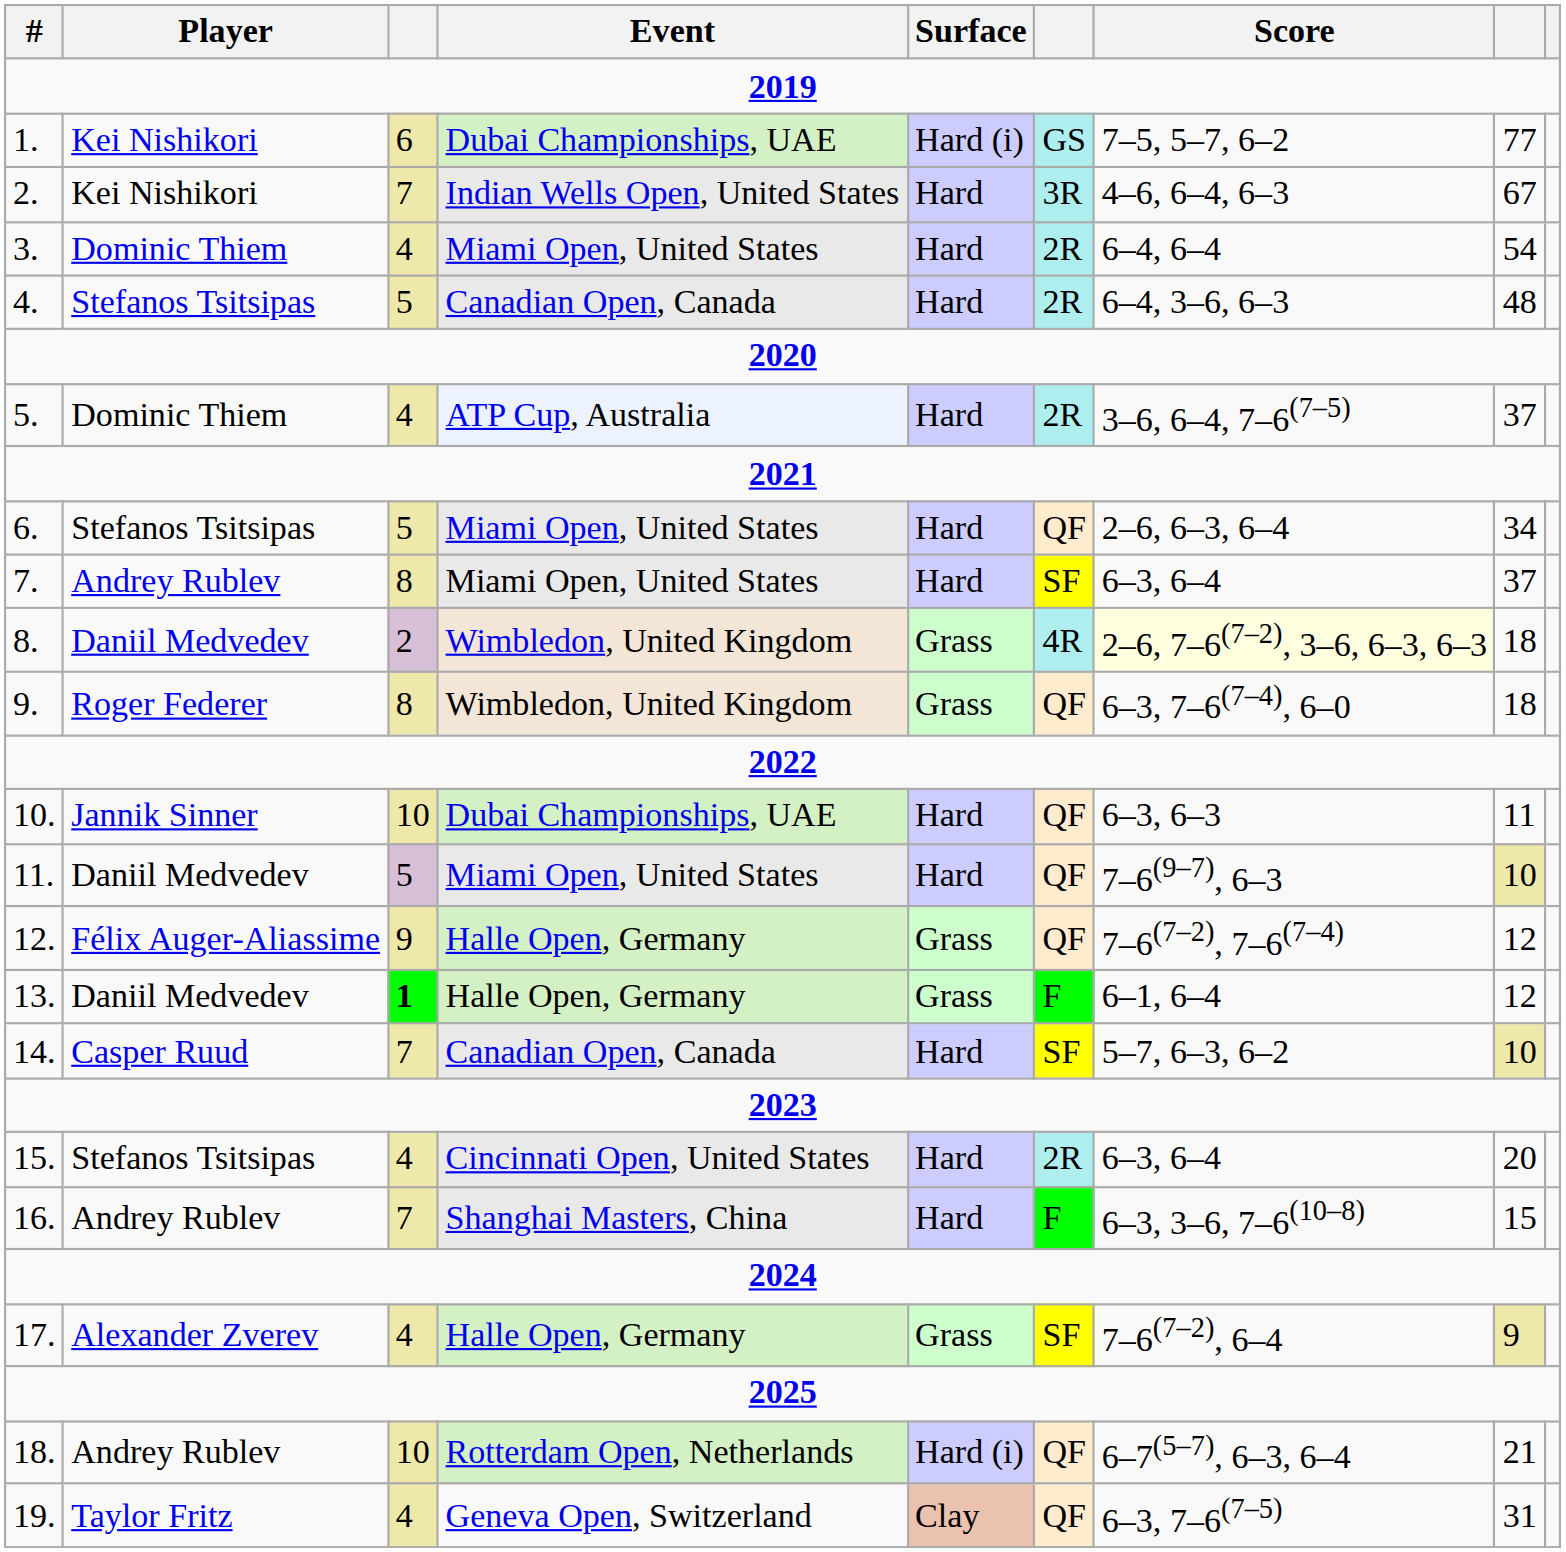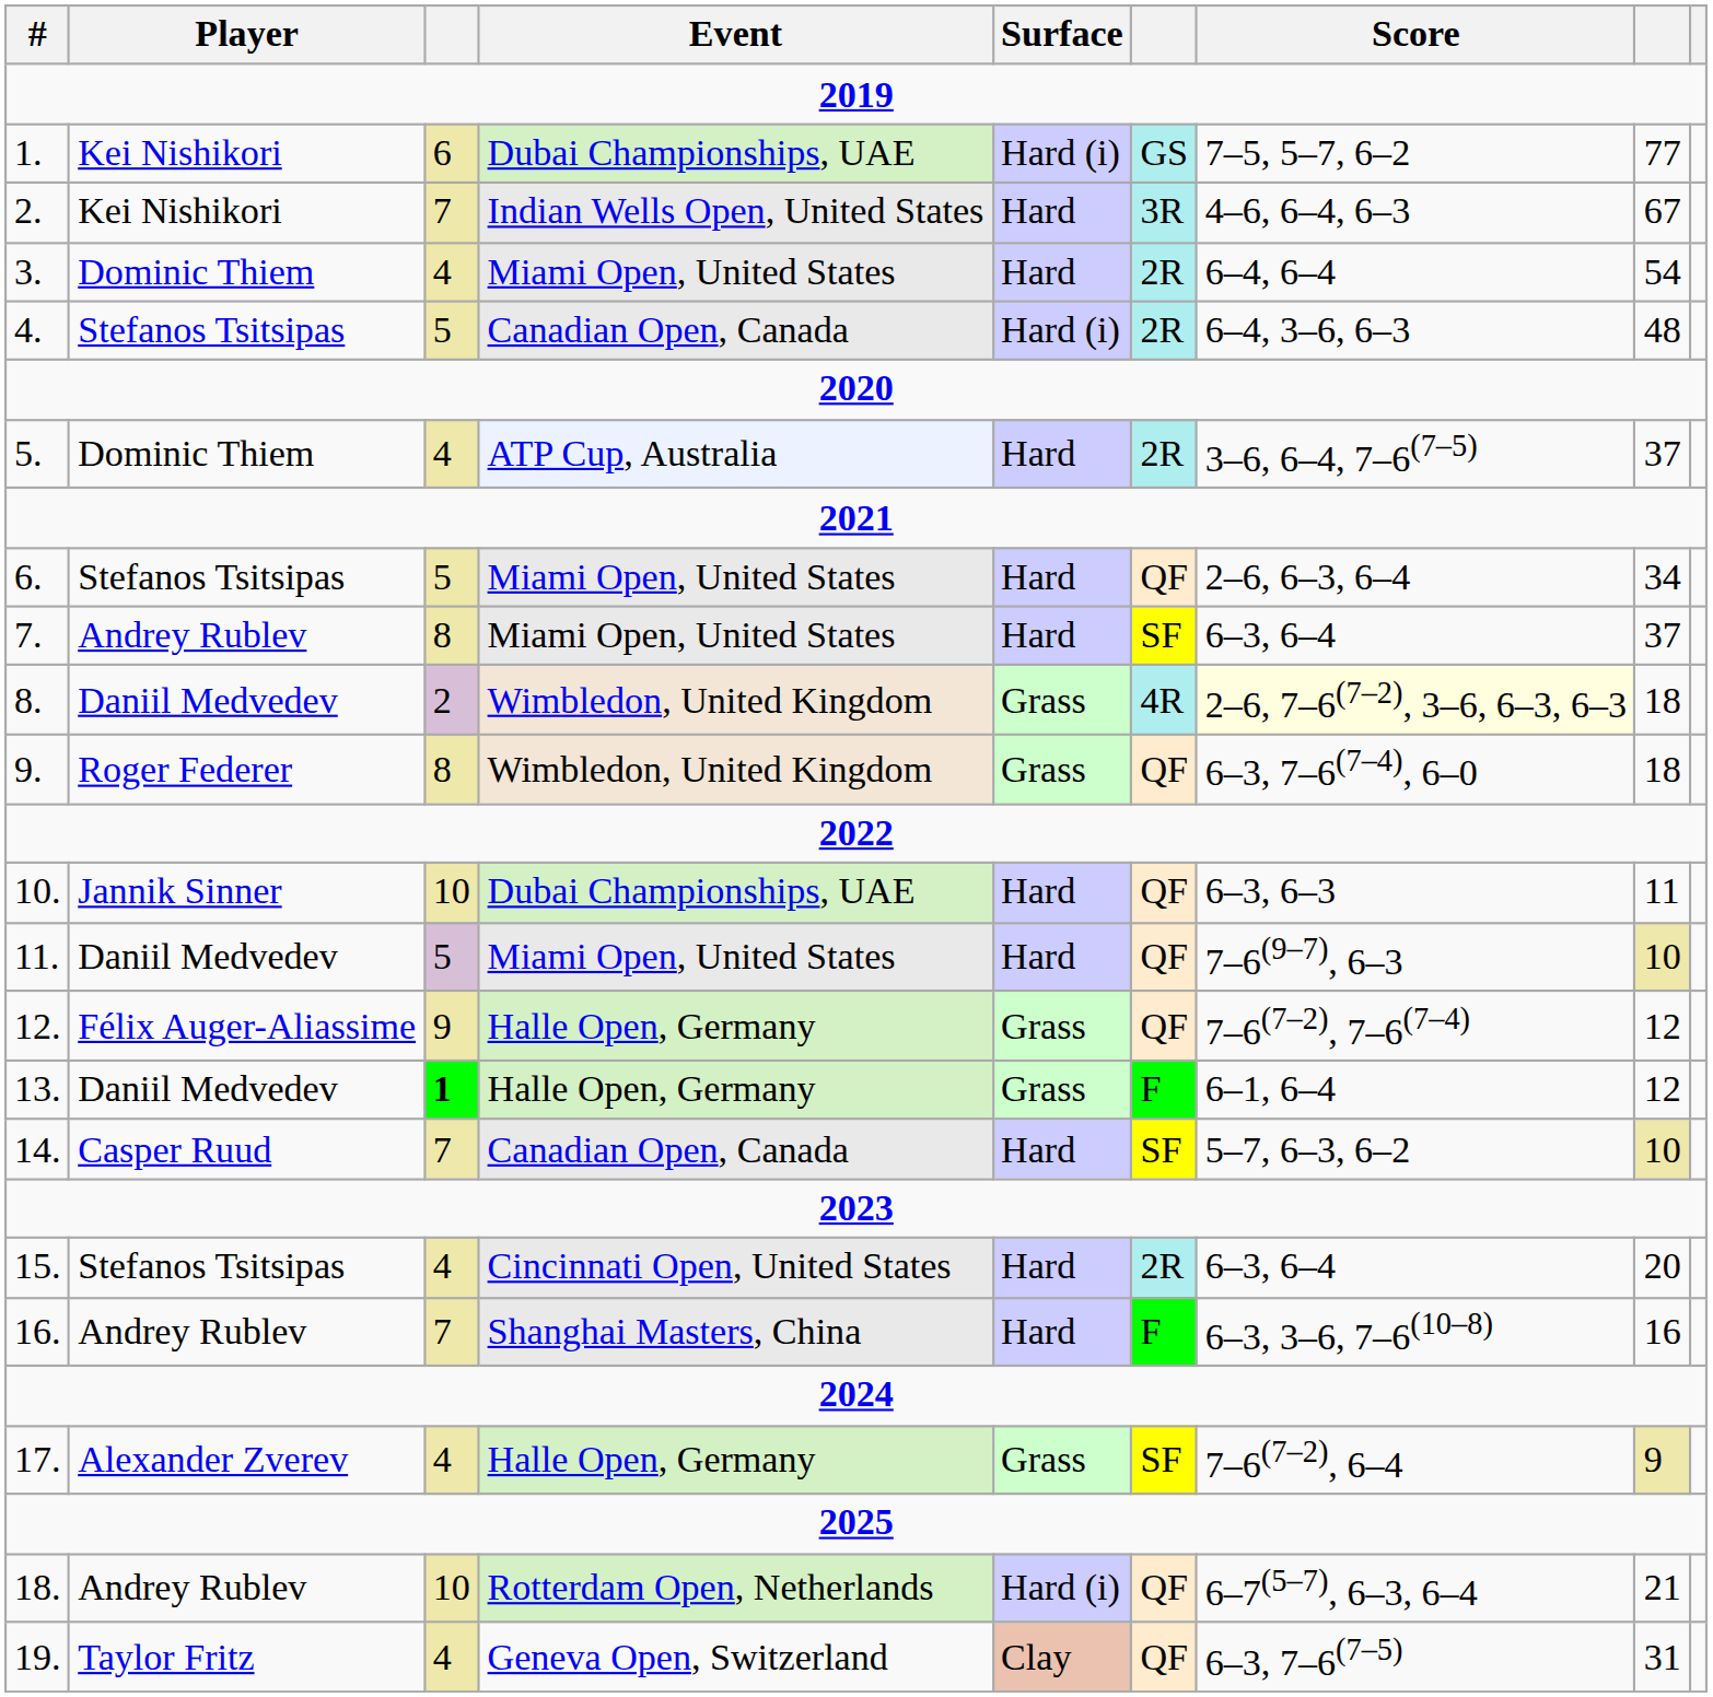4. | Surface: Hard -> Hard (i)
16. | column 8: 15 -> 16
